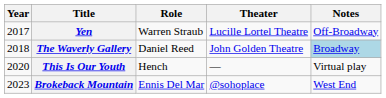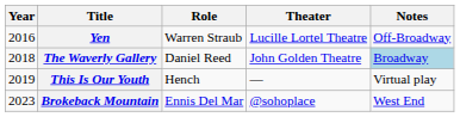Yen | Year: 2017 -> 2016
This Is Our Youth | Year: 2020 -> 2019
